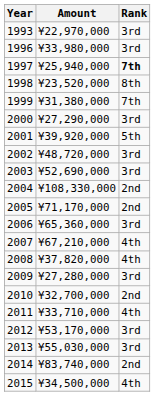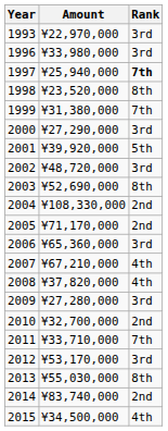2003 | Rank: 3rd -> 8th
2011 | Rank: 4th -> 7th
2013 | Rank: 3rd -> 8th
